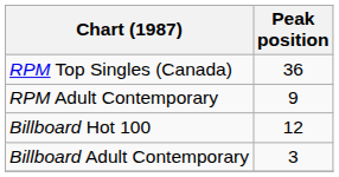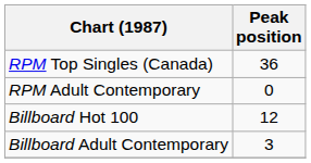RPM Adult Contemporary | Peak position: 9 -> 0
